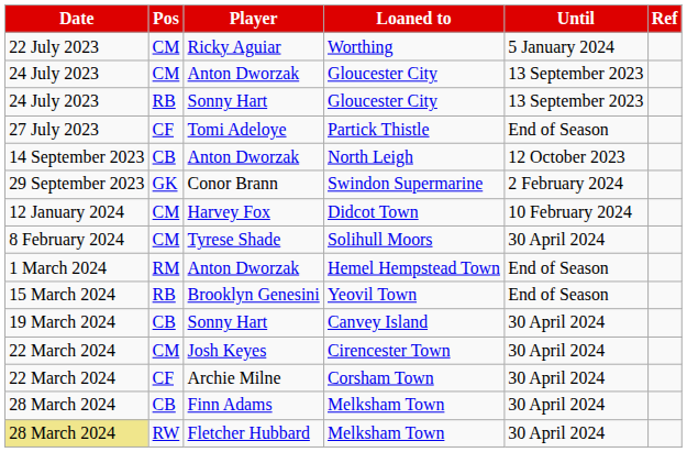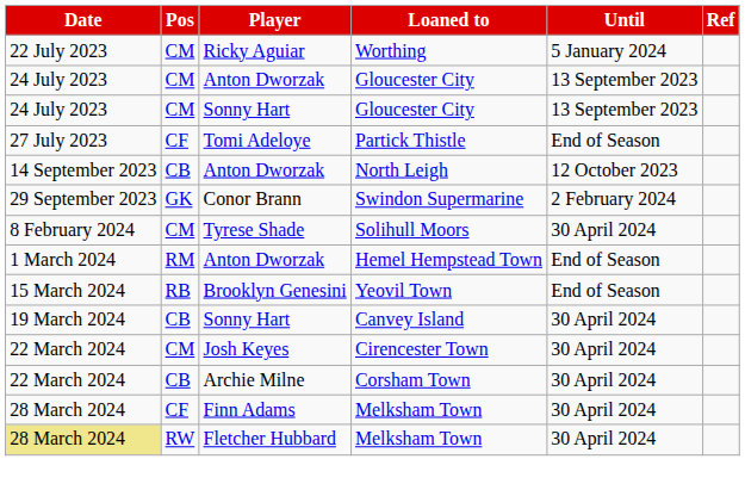Sonny Hart / Gloucester City | Pos: RB -> CM
- row: 12 January 2024 | CM | Harvey Fox | Didcot Town | 10 February 2024
Corsham Town | Pos: CF -> CB
Finn Adams / Melksham Town | Pos: CB -> CF
